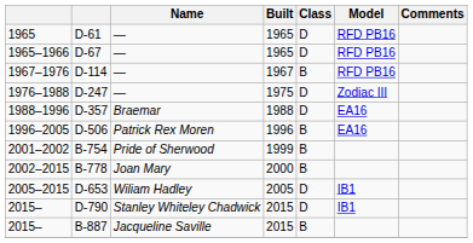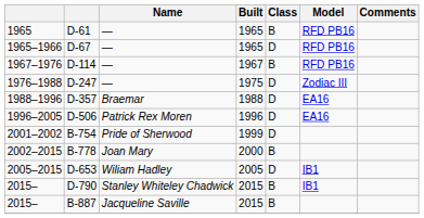D-61 | Class: D -> B
D-506 | Class: B -> D
B-754 | Class: B -> D
D-790 | Class: D -> B
